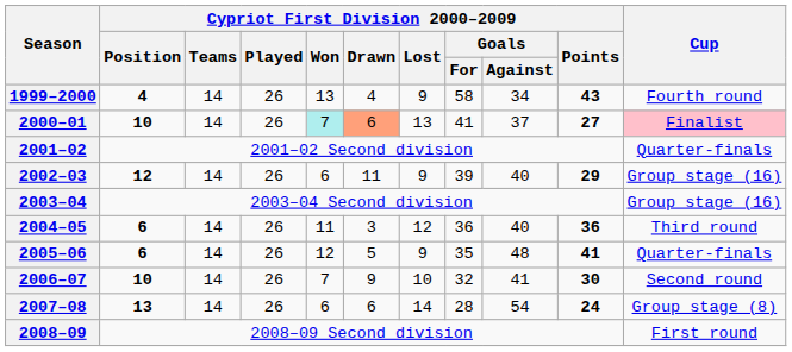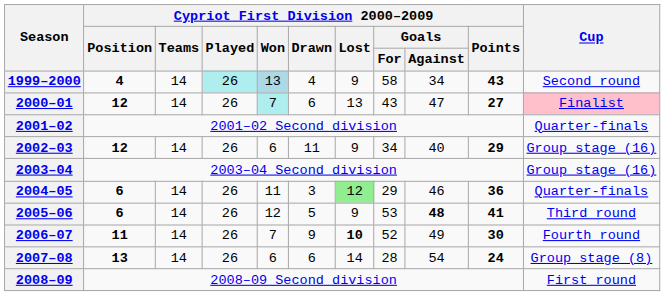1999–2000 | Cypriot First Division 2000–2009 / Played: no background -> paleturquoise background
1999–2000 | Cypriot First Division 2000–2009 / Won: no background -> lightblue background
1999–2000 | Cup: Fourth round -> Second round
2000–01 | Cypriot First Division 2000–2009 / Position: 10 -> 12
2000–01 | Cypriot First Division 2000–2009 / Drawn: lightsalmon background -> no background
2000–01 | Cypriot First Division 2000–2009 / Goals / For: 41 -> 43
2000–01 | Cypriot First Division 2000–2009 / Goals / Against: 37 -> 47
2002–03 | Cypriot First Division 2000–2009 / Goals / For: 39 -> 34
2004–05 | Cypriot First Division 2000–2009 / Lost: no background -> lightgreen background
2004–05 | Cypriot First Division 2000–2009 / Goals / For: 36 -> 29
2004–05 | Cypriot First Division 2000–2009 / Goals / Against: 40 -> 46
2004–05 | Cup: Third round -> Quarter-finals
2005–06 | Cypriot First Division 2000–2009 / Goals / For: 35 -> 53
2005–06 | Cypriot First Division 2000–2009 / Goals / Against: normal -> bold
2005–06 | Cup: Quarter-finals -> Third round
2006–07 | Cypriot First Division 2000–2009 / Position: 10 -> 11
2006–07 | Cypriot First Division 2000–2009 / Lost: normal -> bold
2006–07 | Cypriot First Division 2000–2009 / Goals / For: 32 -> 52
2006–07 | Cypriot First Division 2000–2009 / Goals / Against: 41 -> 49
2006–07 | Cup: Second round -> Fourth round
